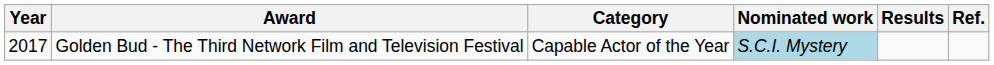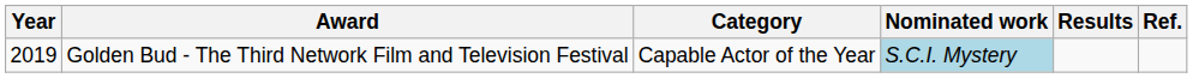Golden Bud - The Third Network Film and Television Festival | Year: 2017 -> 2019
